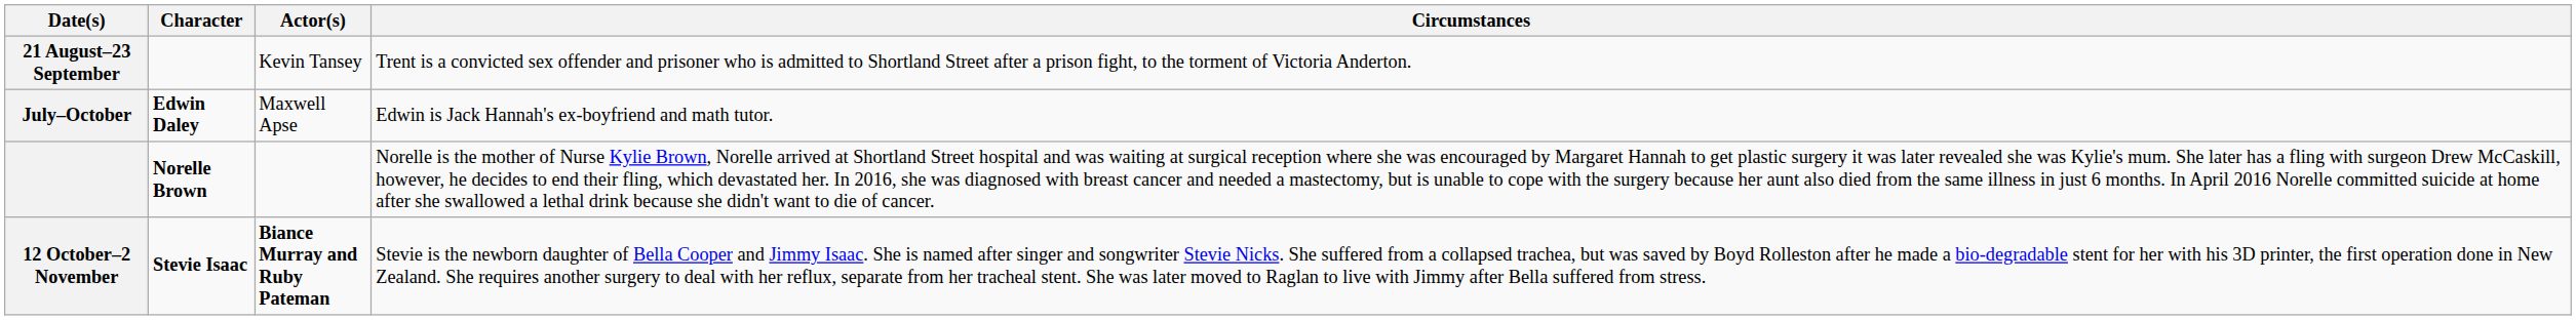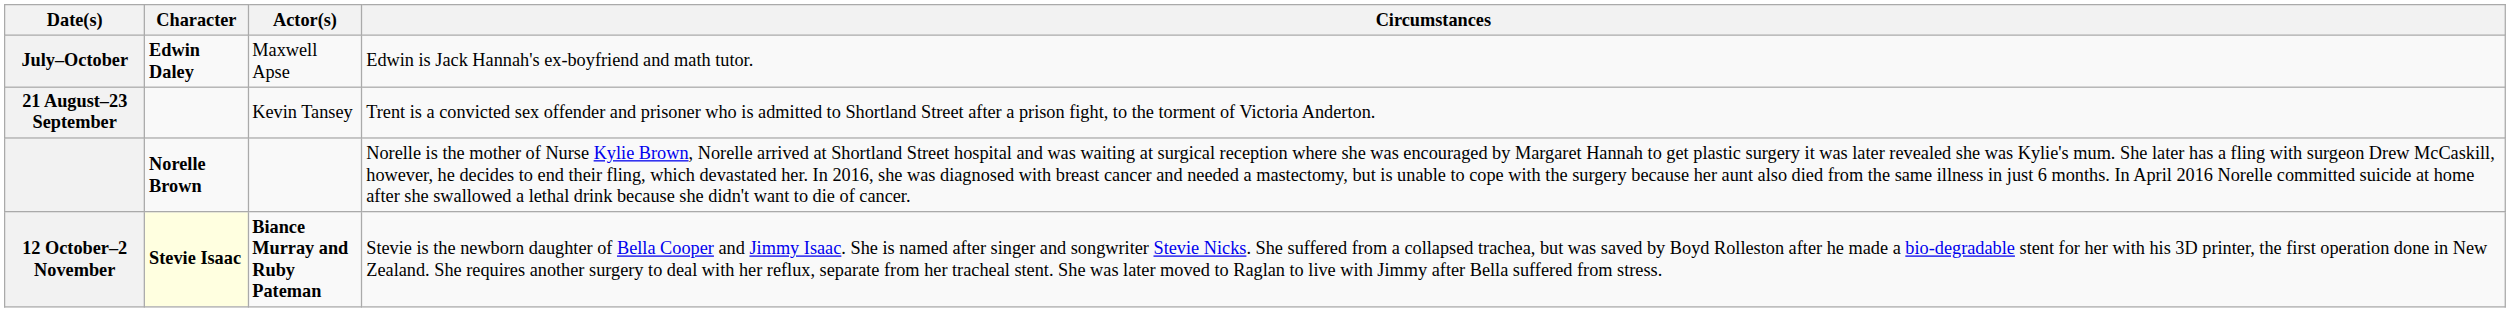rows swapped: July–October <-> 21 August–23 September
12 October–2 November | Character: no background -> lightyellow background
